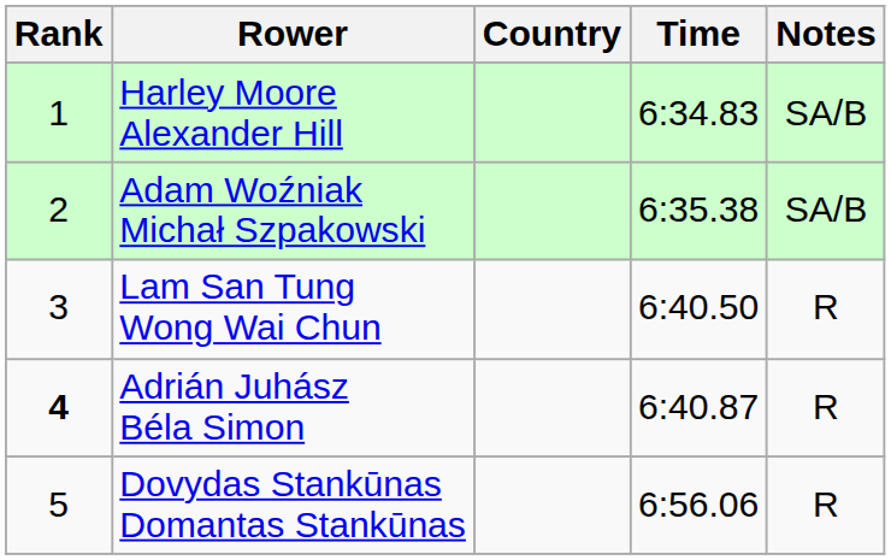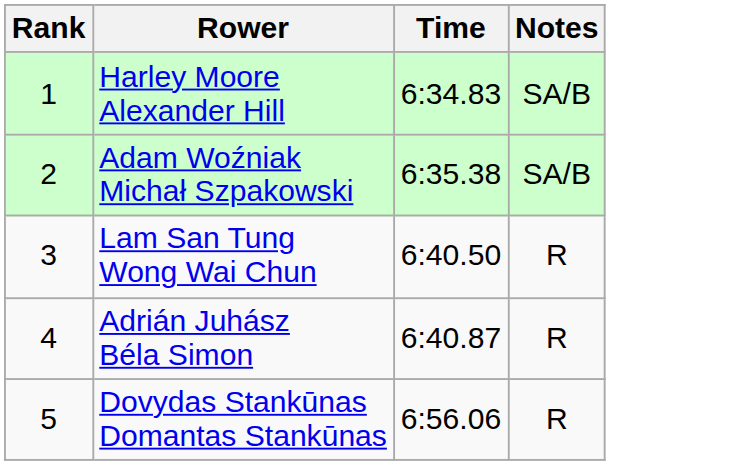- column: Country
Adrián Juhász Béla Simon | Rank: bold -> normal
